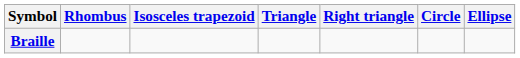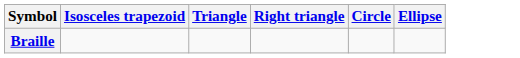- column: Rhombus
